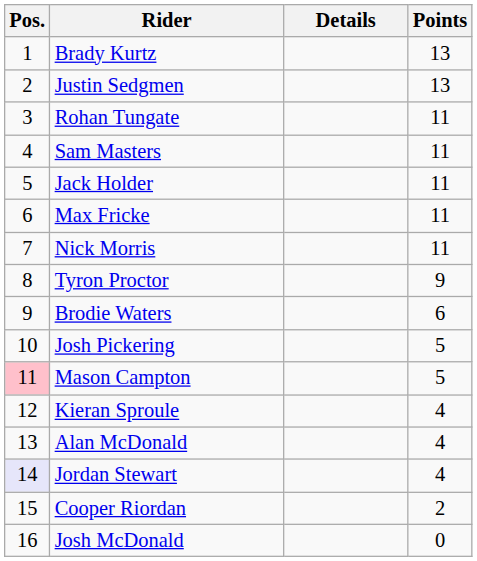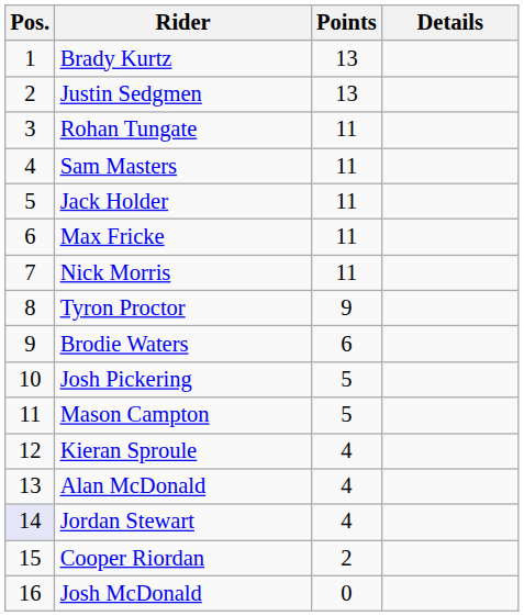columns swapped: Points <-> Details
Mason Campton | Pos.: pink background -> no background
